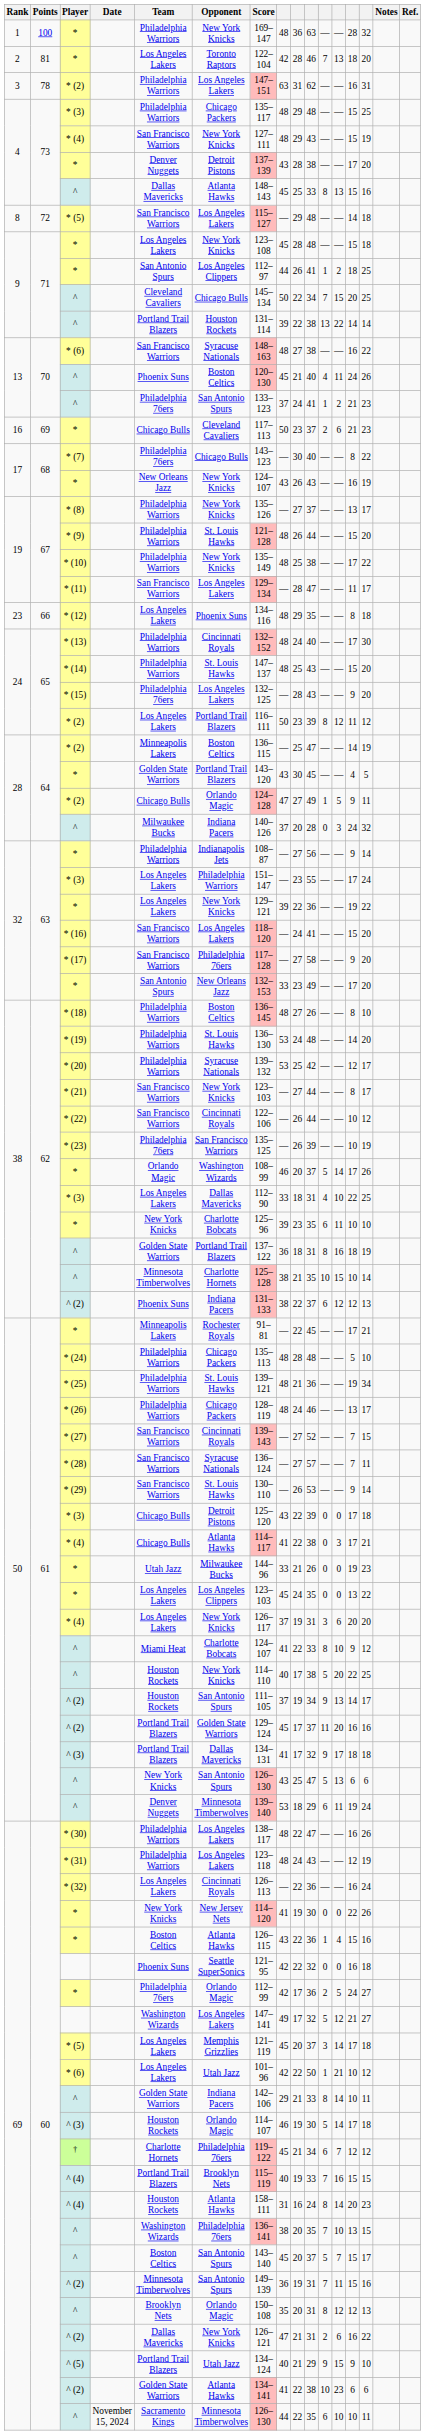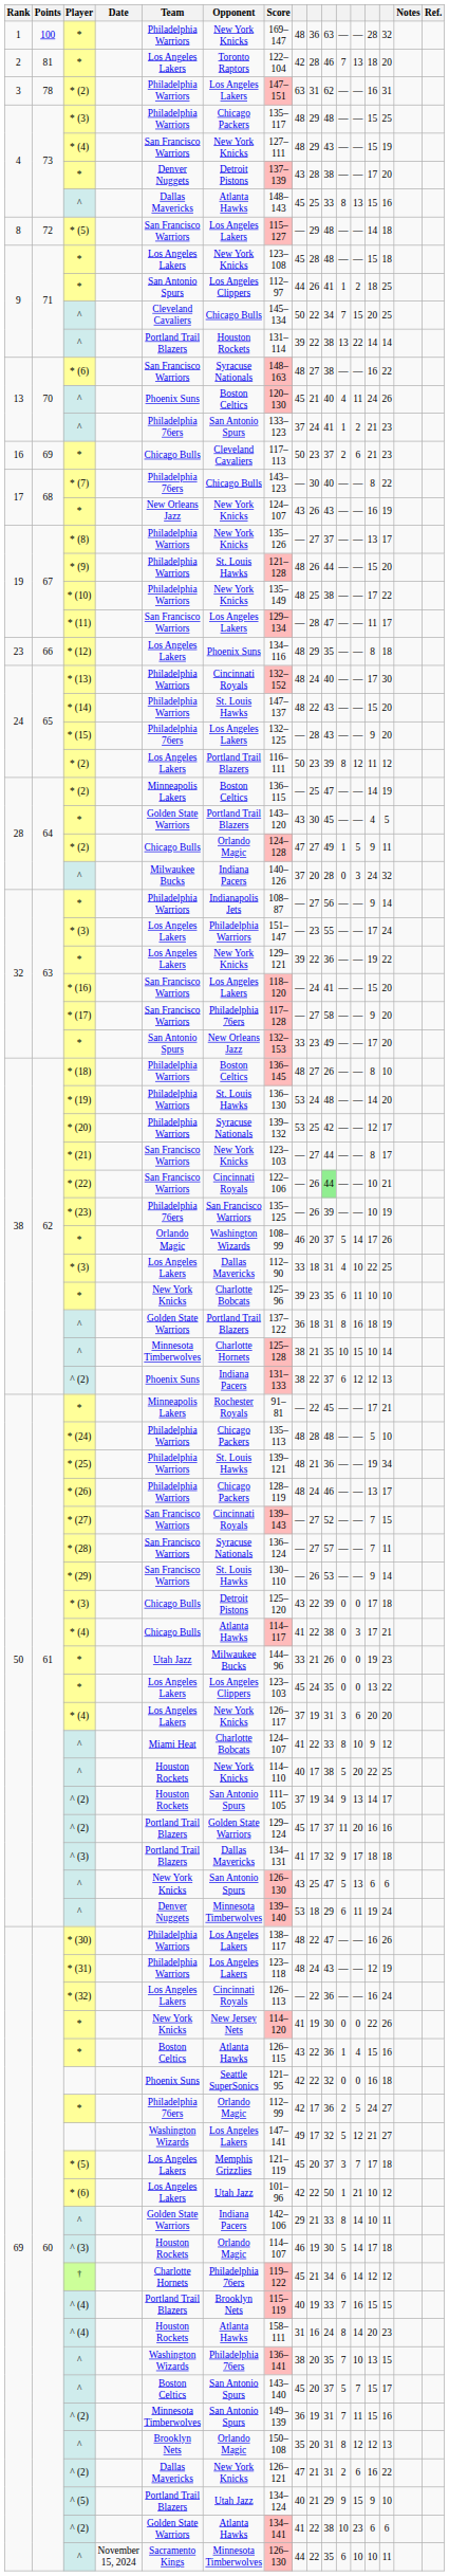* (14) | column 9: 25 -> 22
* (22) | column 10: no background -> lightgreen background
* (22) | column 14: 12 -> 21
69 / * (5) | column 12: 14 -> 7
† | column 12: 7 -> 14
